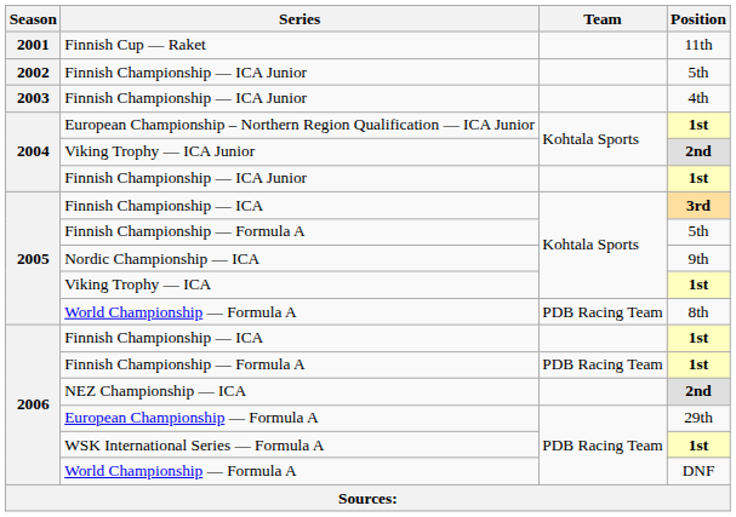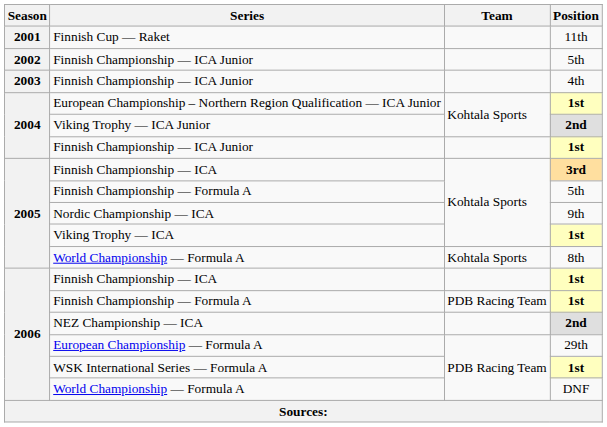World Championship — Formula A / 8th | Team: PDB Racing Team -> Kohtala Sports
